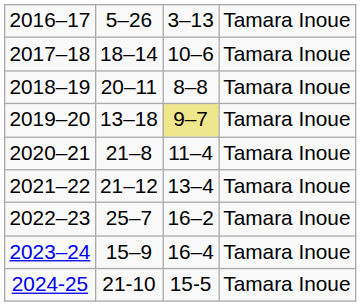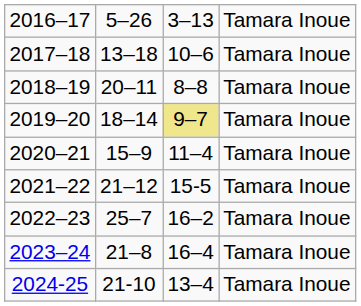2017–18 | column 2: 18–14 -> 13–18
2019–20 | column 2: 13–18 -> 18–14
2020–21 | column 2: 21–8 -> 15–9
2021–22 | column 3: 13–4 -> 15-5
2023–24 | column 2: 15–9 -> 21–8
2024-25 | column 3: 15-5 -> 13–4
